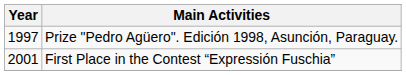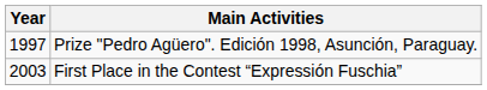First Place in the Contest “Expressión Fuschia” | Year: 2001 -> 2003
